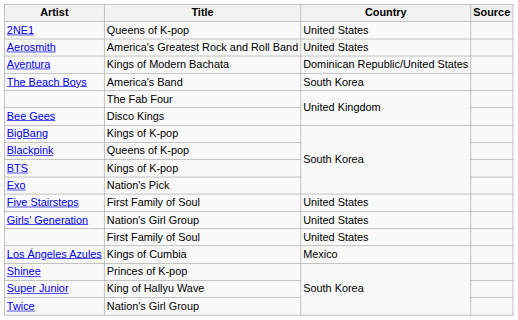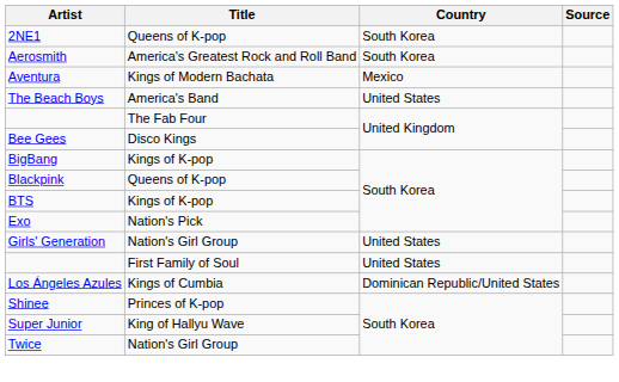2NE1 | Country: United States -> South Korea
Aerosmith | Country: United States -> South Korea
Aventura | Country: Dominican Republic/United States -> Mexico
The Beach Boys | Country: South Korea -> United States
- row: Five Stairsteps | First Family of Soul | United States
Los Ángeles Azules | Country: Mexico -> Dominican Republic/United States
